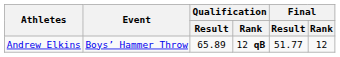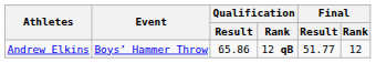Andrew Elkins | Qualification / Result: 65.89 -> 65.86
